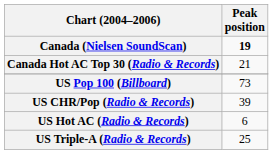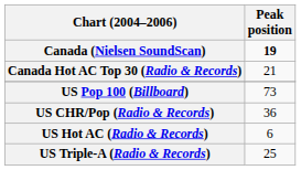US CHR/Pop (Radio & Records) | Peak position: 39 -> 36
